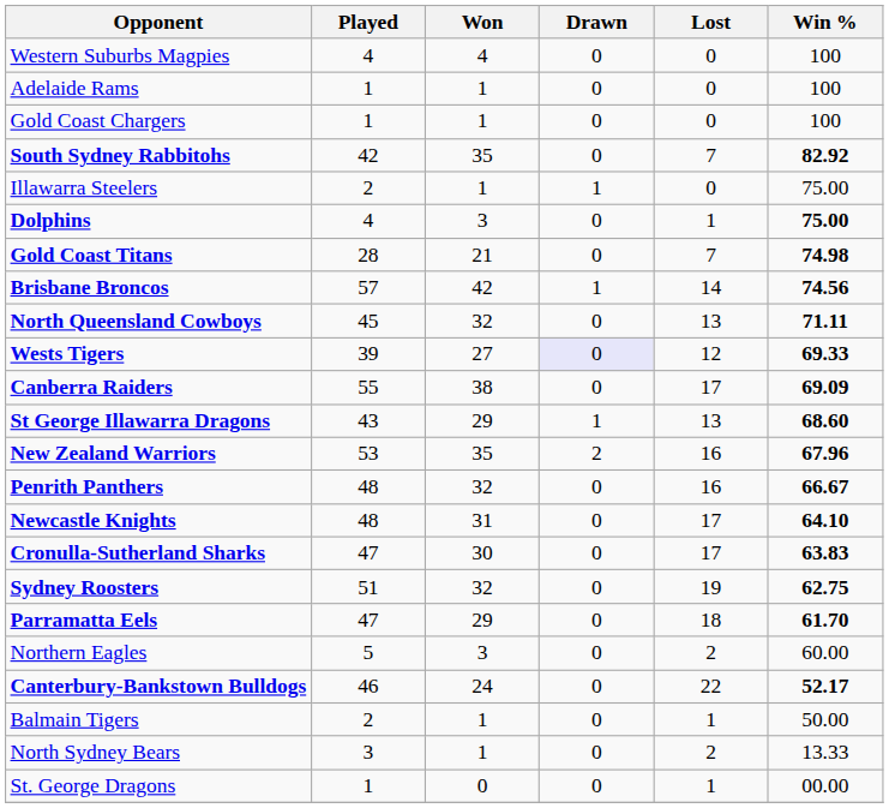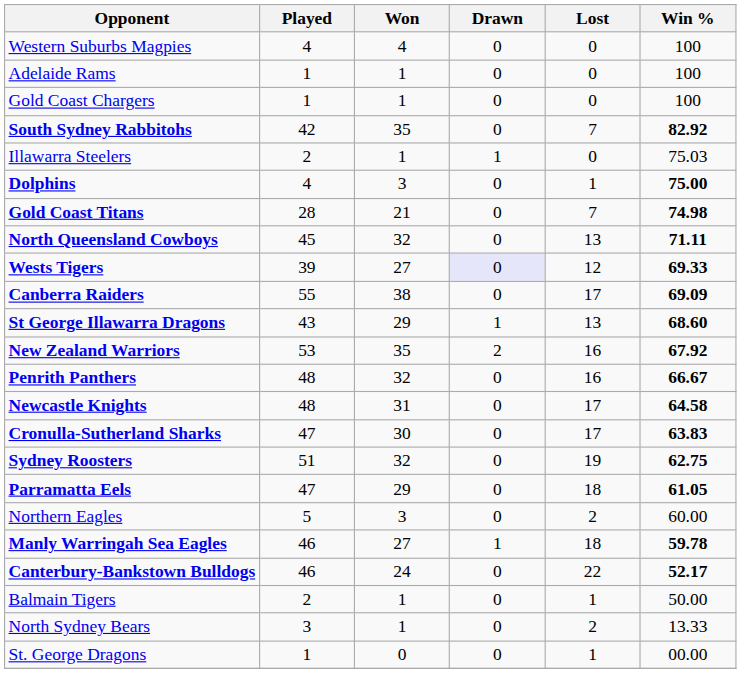Illawarra Steelers | Win %: 75.00 -> 75.03
- row: Brisbane Broncos | 57 | 42 | 1 | 14 | 74.56
New Zealand Warriors | Win %: 67.96 -> 67.92
Newcastle Knights | Win %: 64.10 -> 64.58
Parramatta Eels | Win %: 61.70 -> 61.05
+ row: Manly Warringah Sea Eagles | 46 | 27 | 1 | 18 | 59.78
